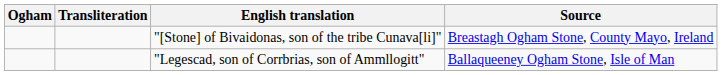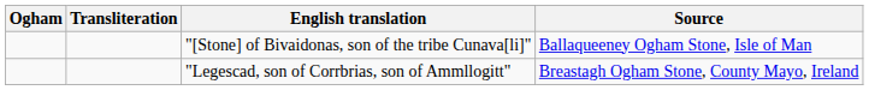"[Stone] of Bivaidonas, son of the tribe Cunava[li]" | Source: Breastagh Ogham Stone, County Mayo, Ireland -> Ballaqueeney Ogham Stone, Isle of Man
"Legescad, son of Corrbrias, son of Ammllogitt" | Source: Ballaqueeney Ogham Stone, Isle of Man -> Breastagh Ogham Stone, County Mayo, Ireland
